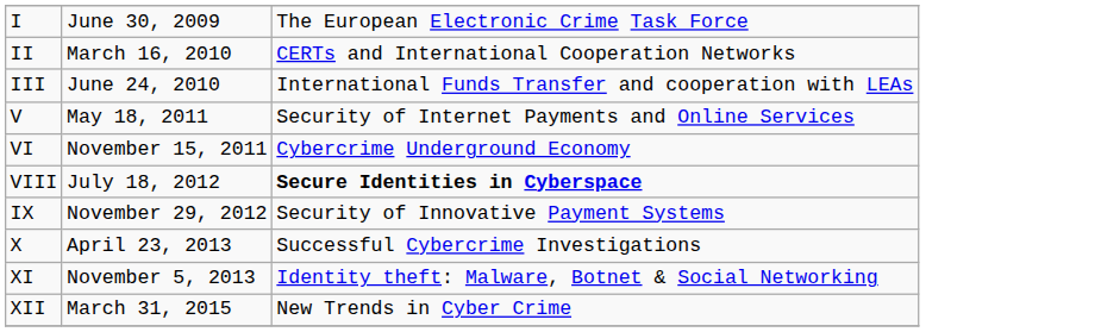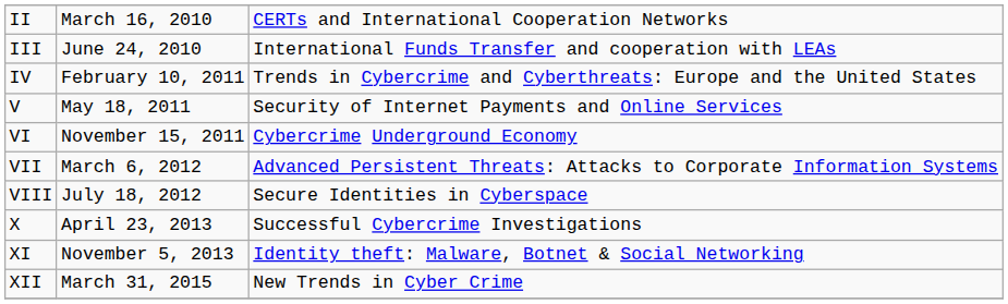- row: I | June 30, 2009 | The European Electronic Crime Task Force
+ row: IV | February 10, 2011 | Trends in Cybercrime and Cyberthreats: Europe and the United States
+ row: VII | March 6, 2012 | Advanced Persistent Threats: Attacks to Corporate Information Systems
VIII | column 3: bold -> normal
- row: IX | November 29, 2012 | Security of Innovative Payment Systems
